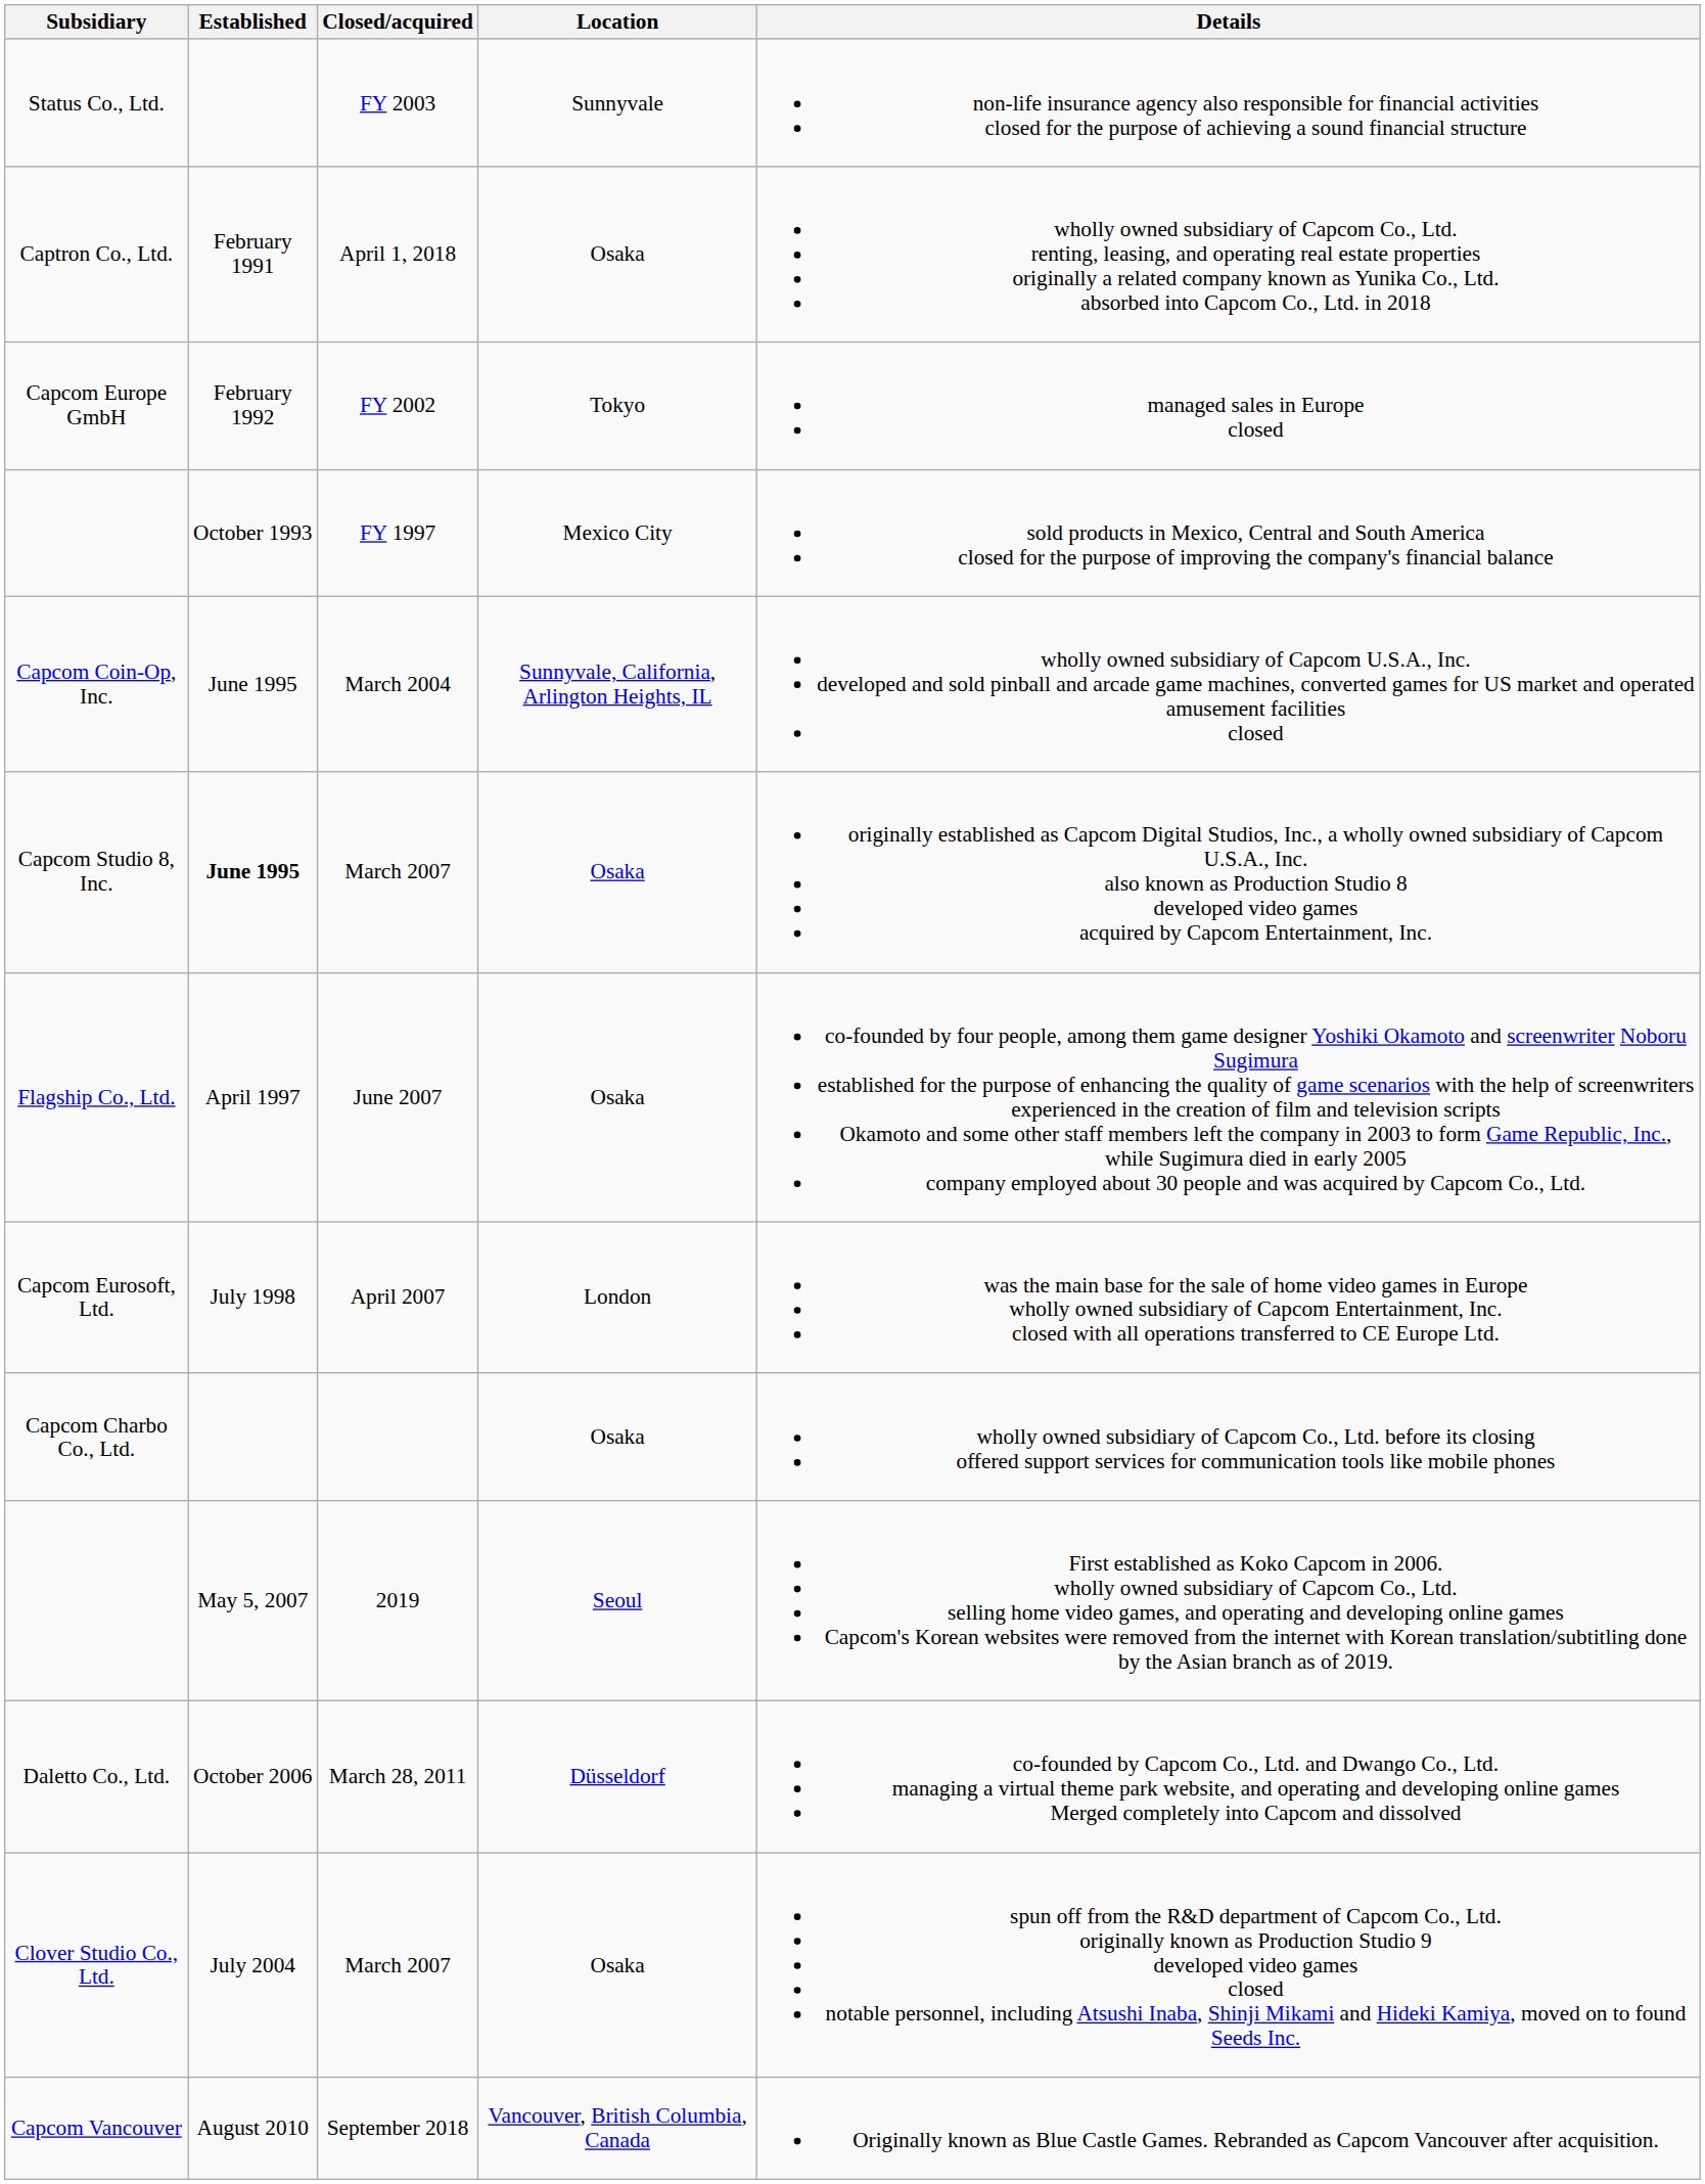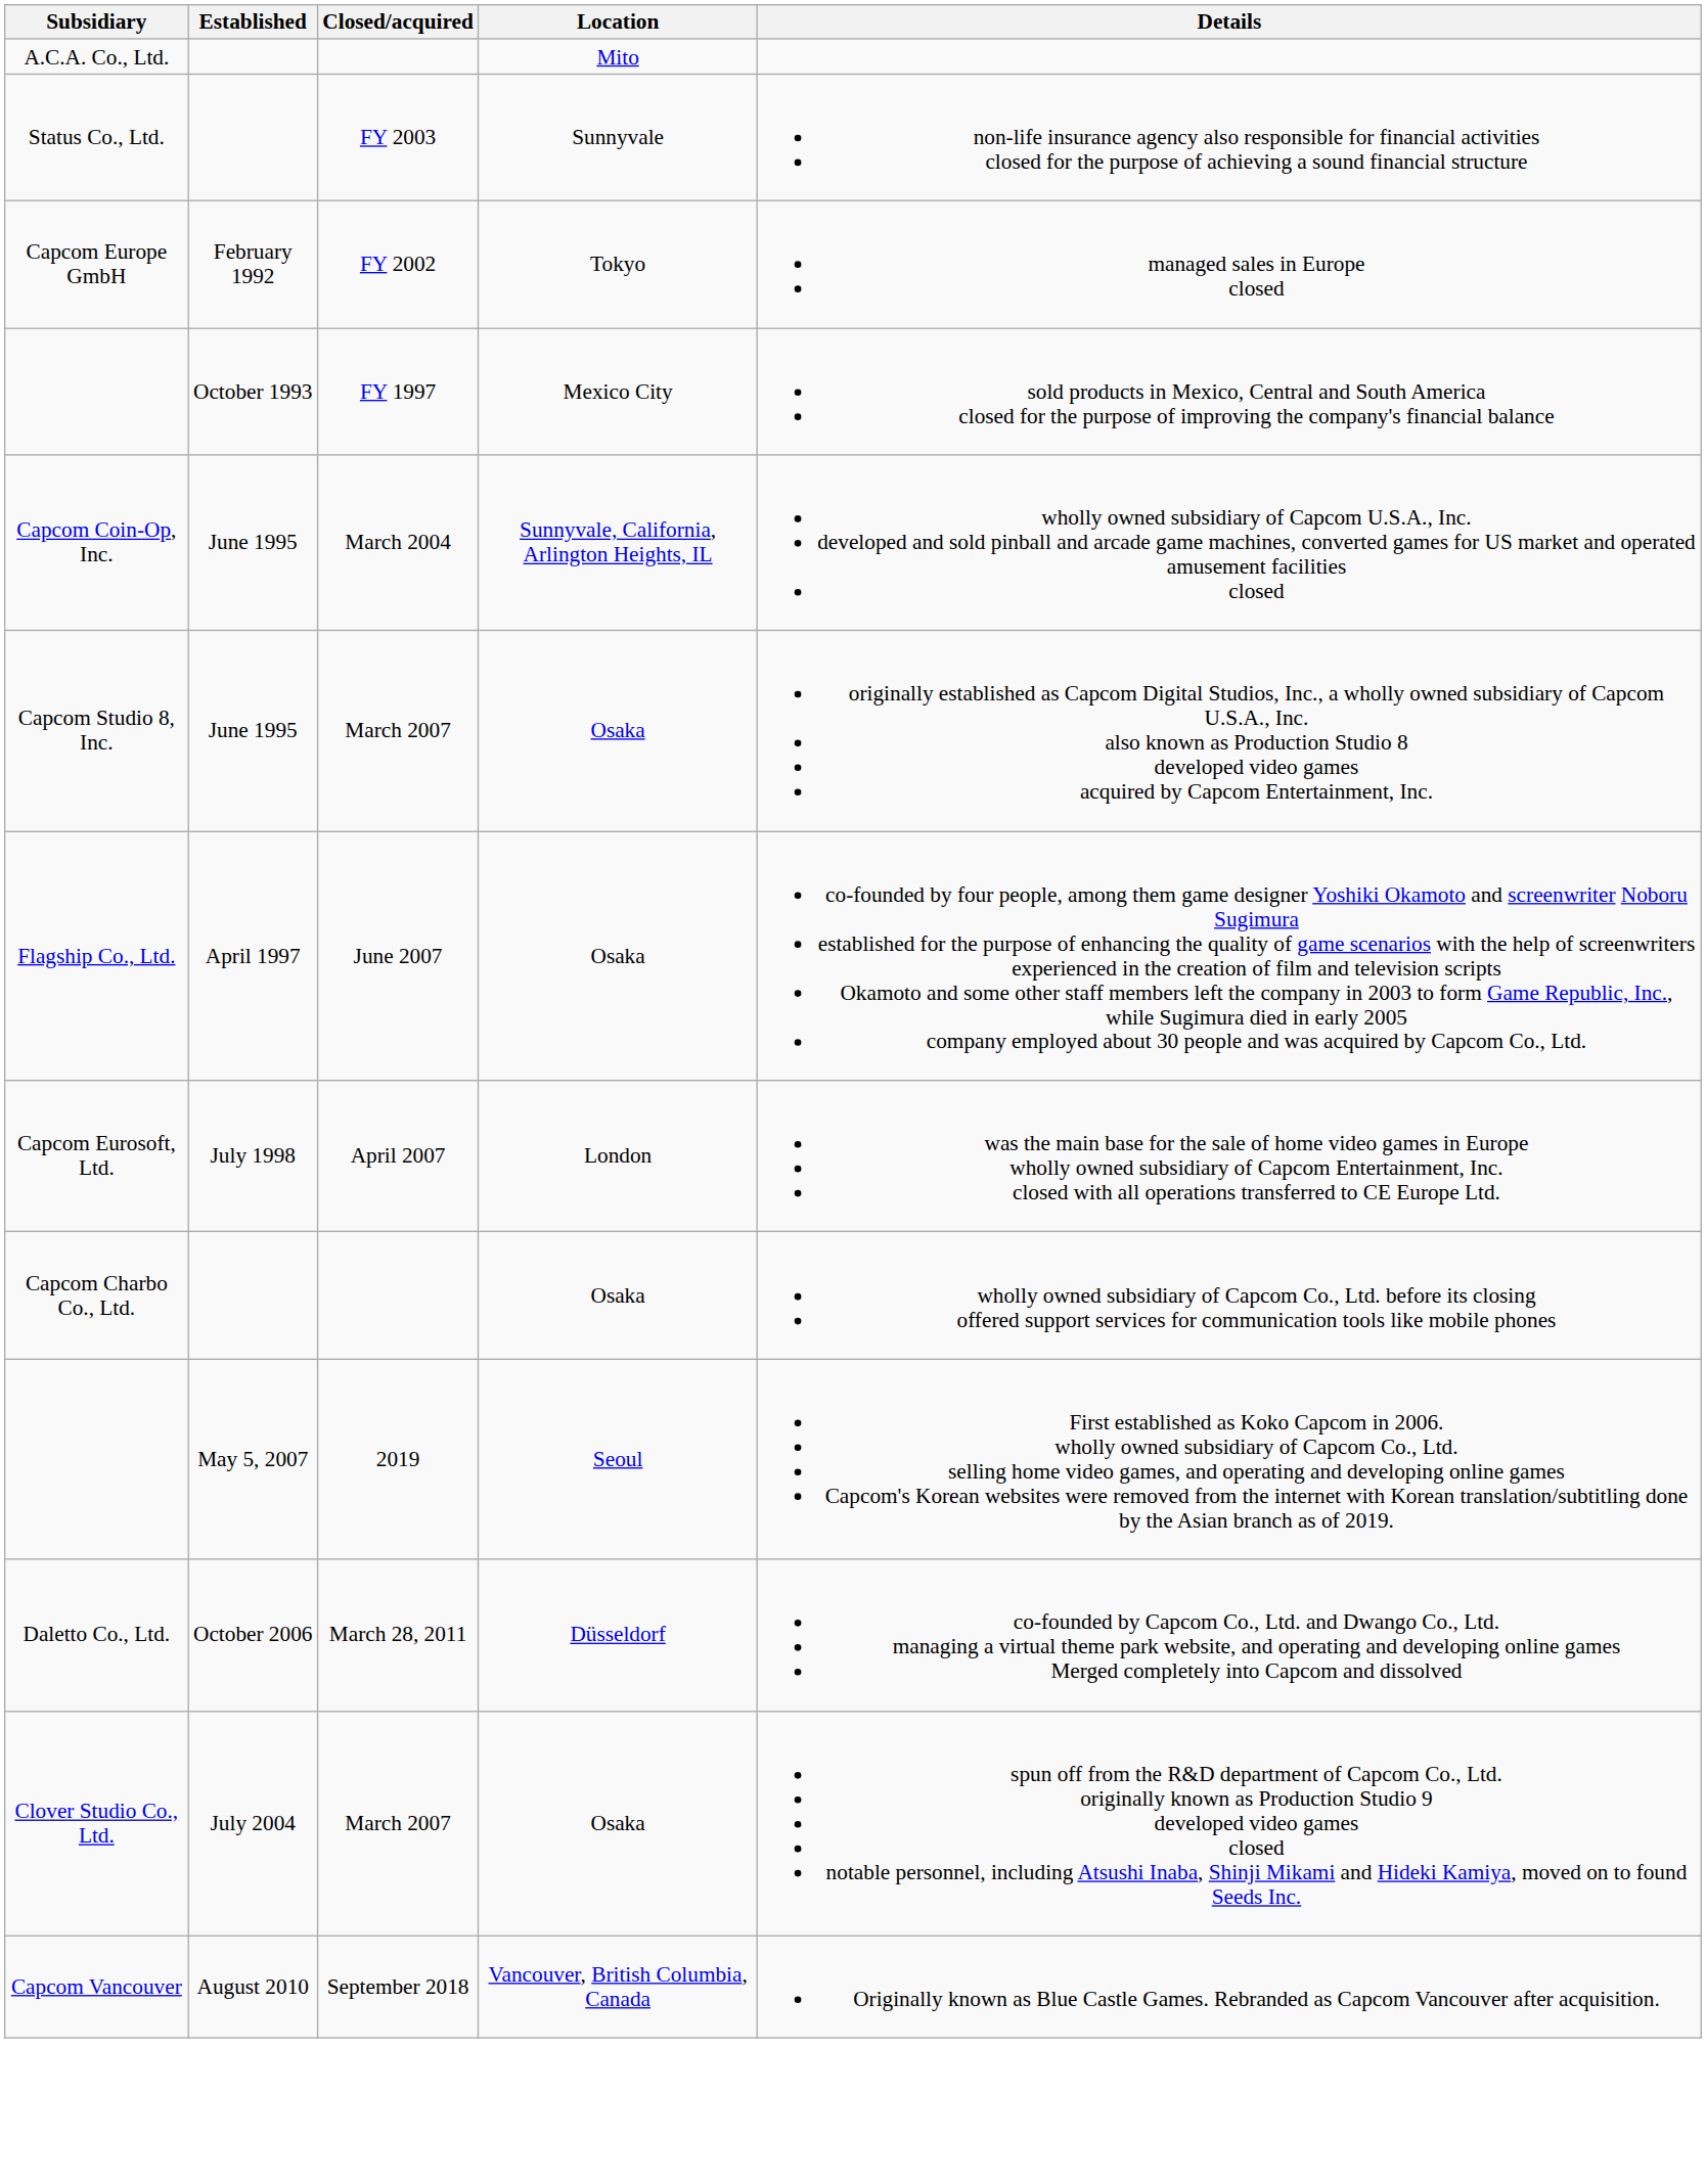+ row: A.C.A. Co., Ltd. | Mito
- row: Captron Co., Ltd. | February 1991 | April 1, 2018 | Osaka | wholly owned subsidiary of Capcom Co., Ltd. renting, leasing, and operating real estate properties originally a related company known as Yunika Co., Ltd. absorbed into Capcom Co., Ltd. in 2018
Capcom Studio 8, Inc. | Established: bold -> normal
